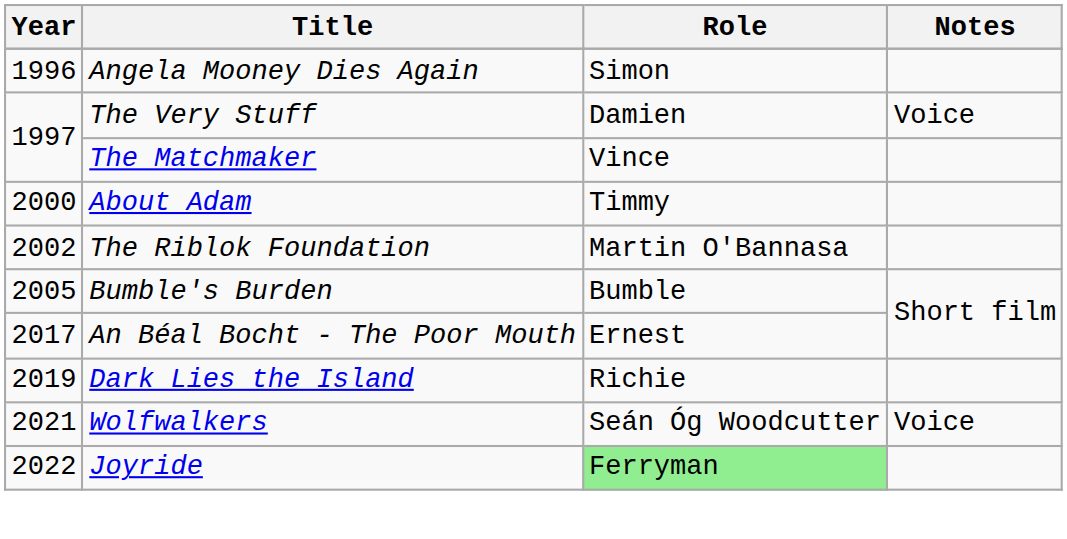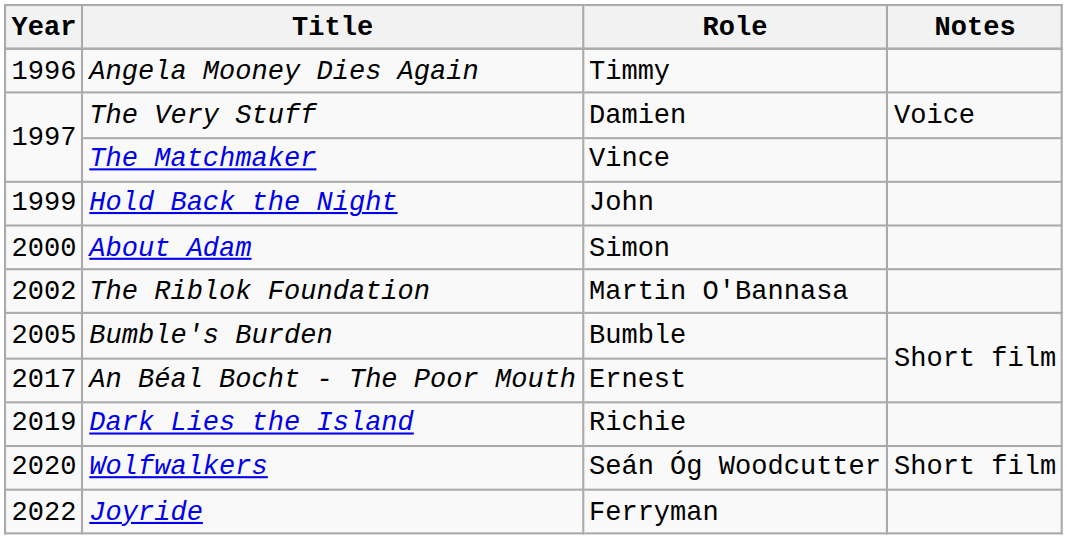Angela Mooney Dies Again | Role: Simon -> Timmy
+ row: 1999 | Hold Back the Night | John
About Adam | Role: Timmy -> Simon
Wolfwalkers | Year: 2021 -> 2020
Wolfwalkers | Notes: Voice -> Short film
Joyride | Role: lightgreen background -> no background
